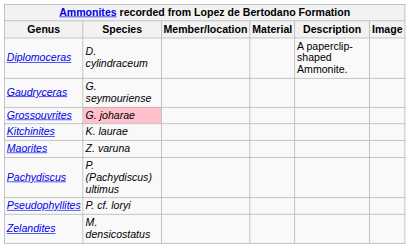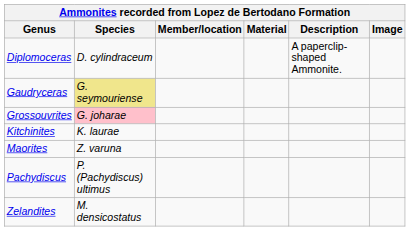Gaudryceras | Species: no background -> khaki background
- row: Pseudophyllites | P. cf. loryi
